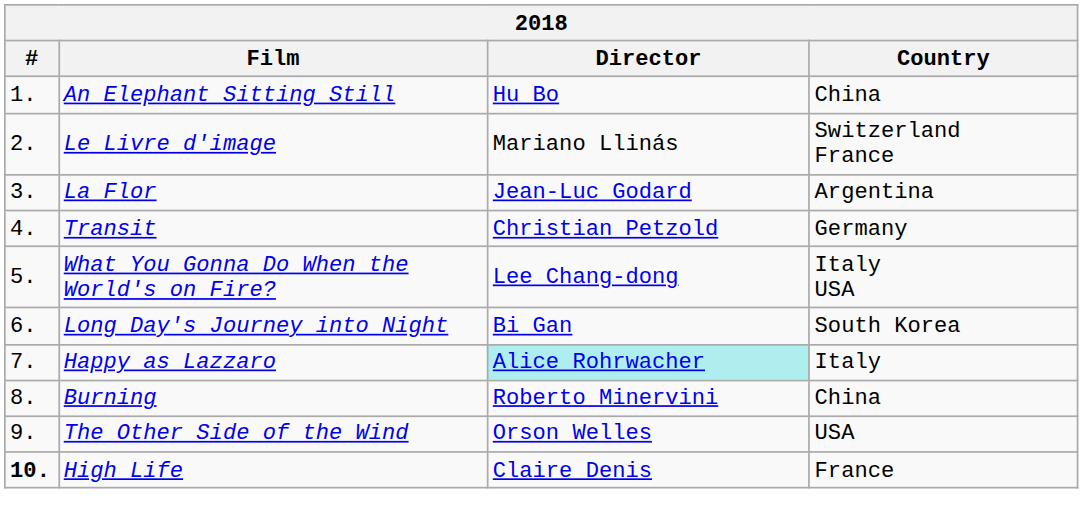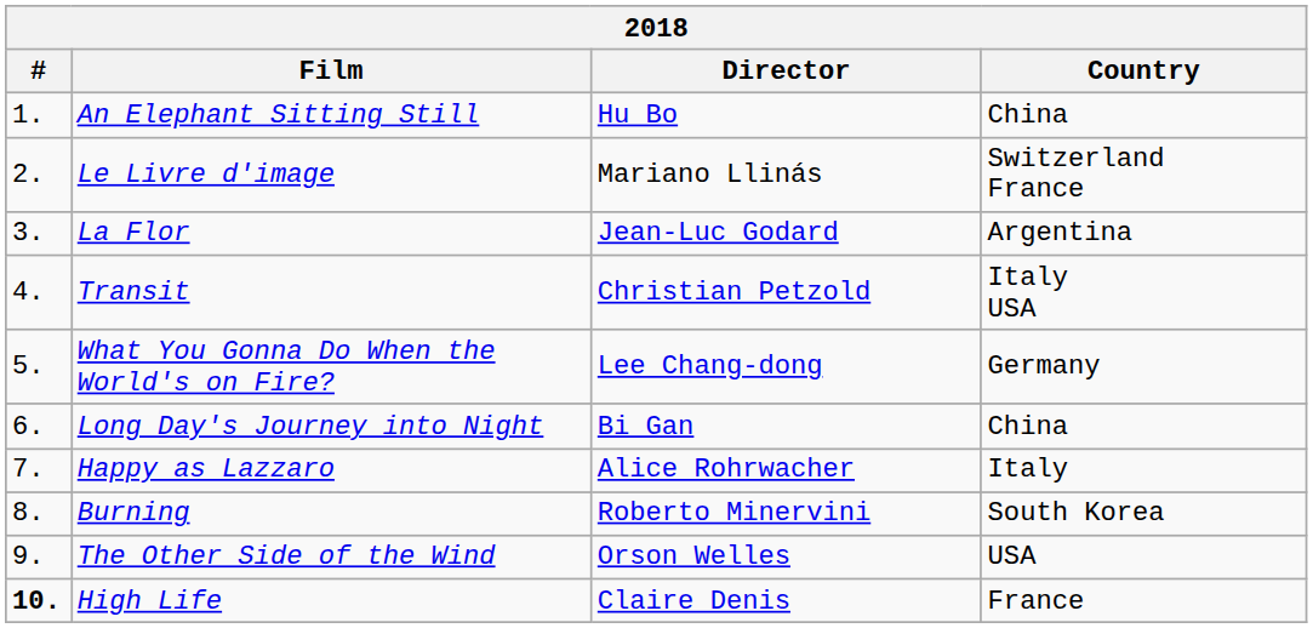Transit | Country: Germany -> Italy USA
What You Gonna Do When the World's on Fire? | Country: Italy USA -> Germany
Long Day's Journey into Night | Country: South Korea -> China
Happy as Lazzaro | Director: paleturquoise background -> no background
Burning | Country: China -> South Korea
